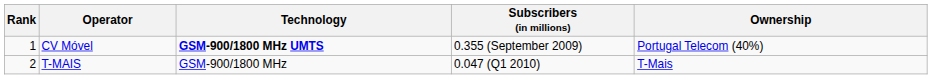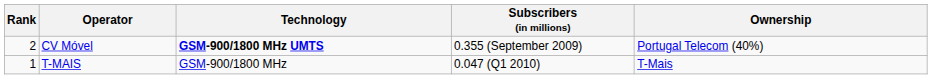CV Móvel | Rank: 1 -> 2
T-MAIS | Rank: 2 -> 1
